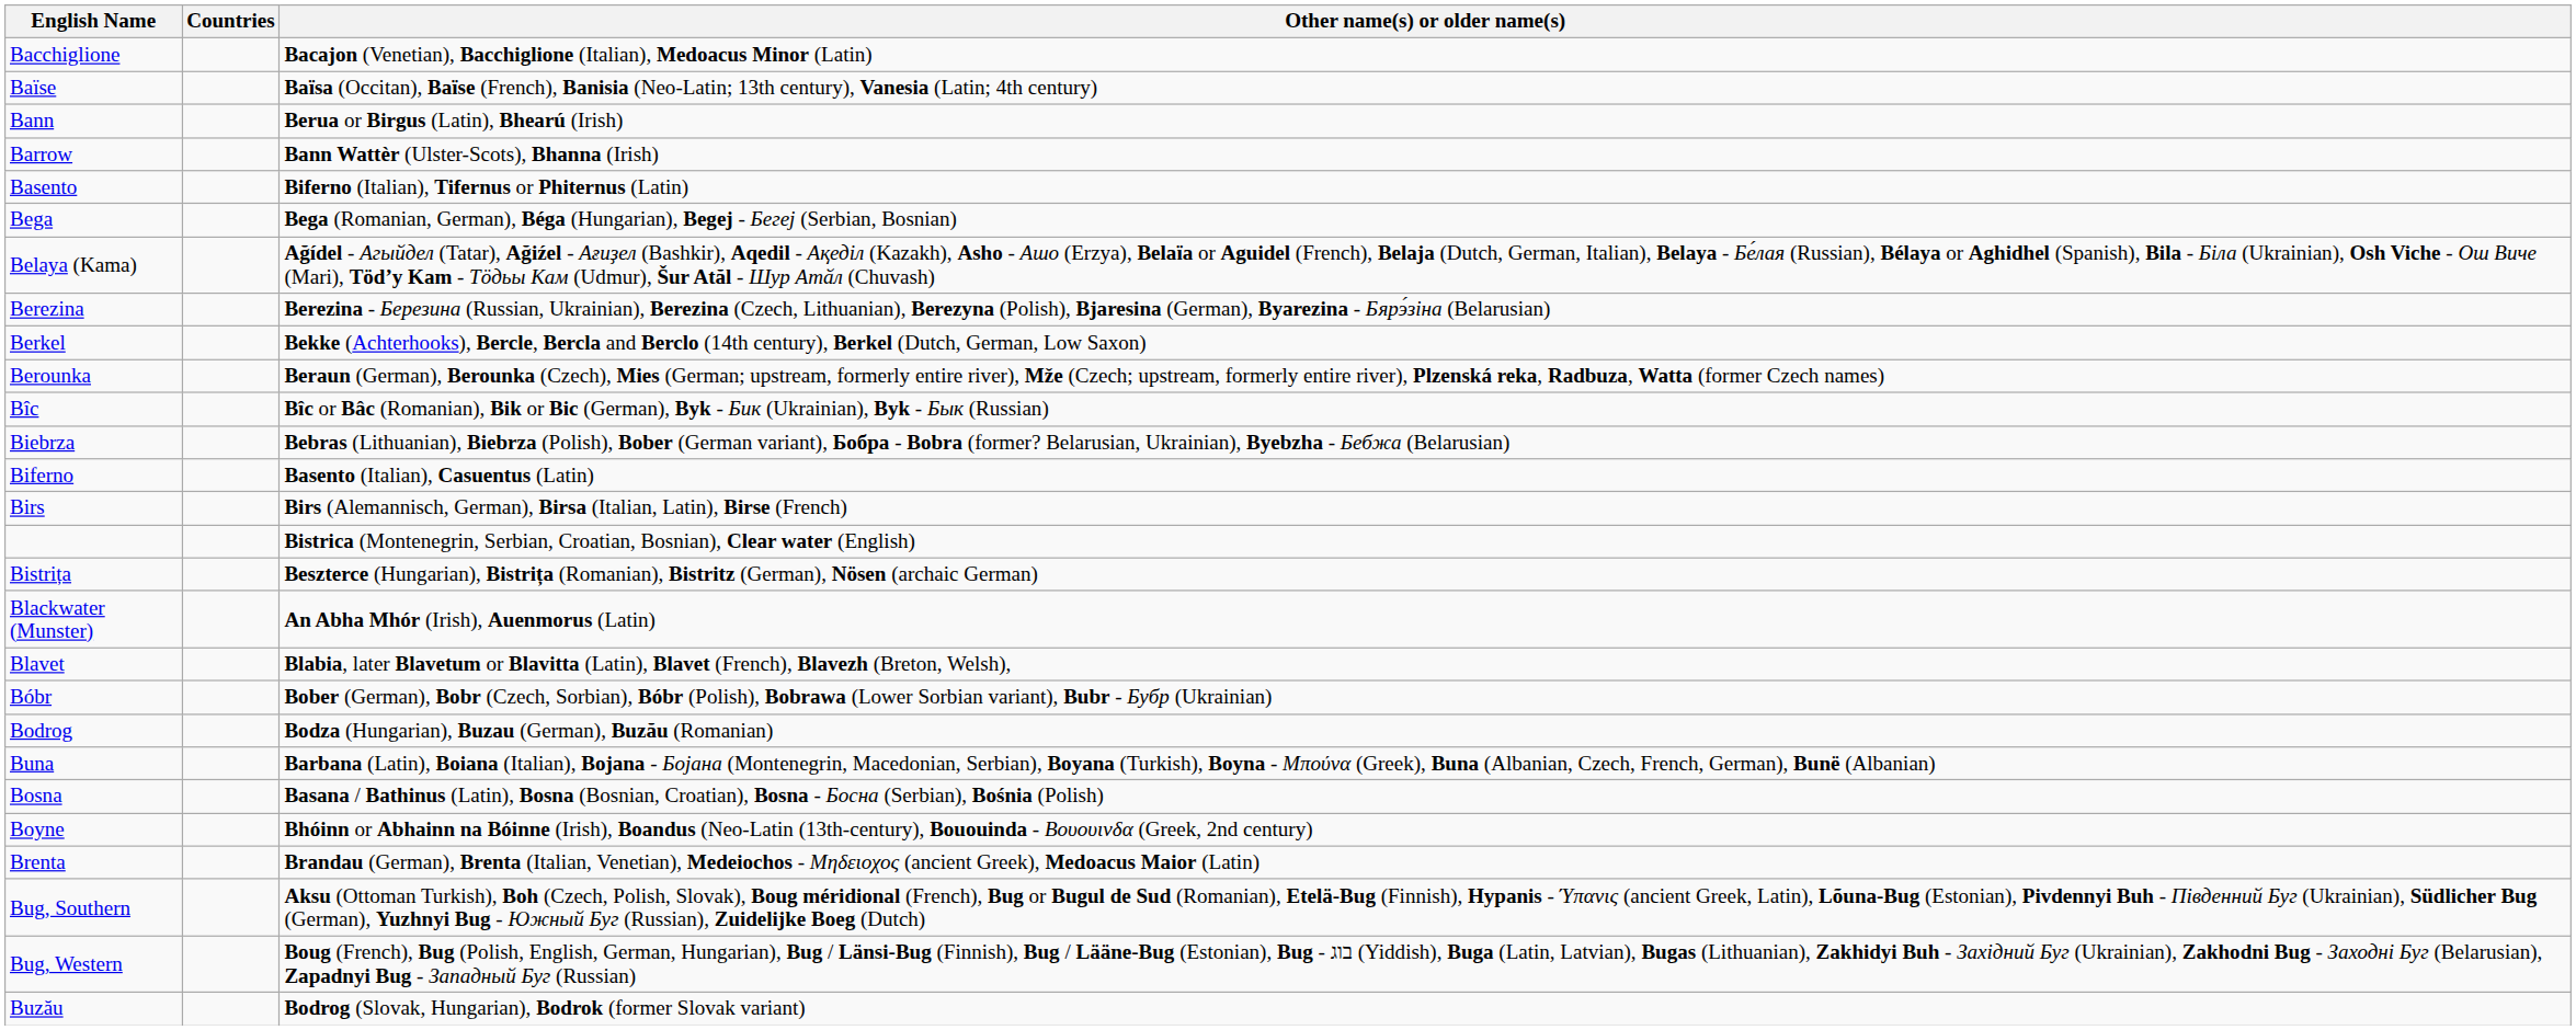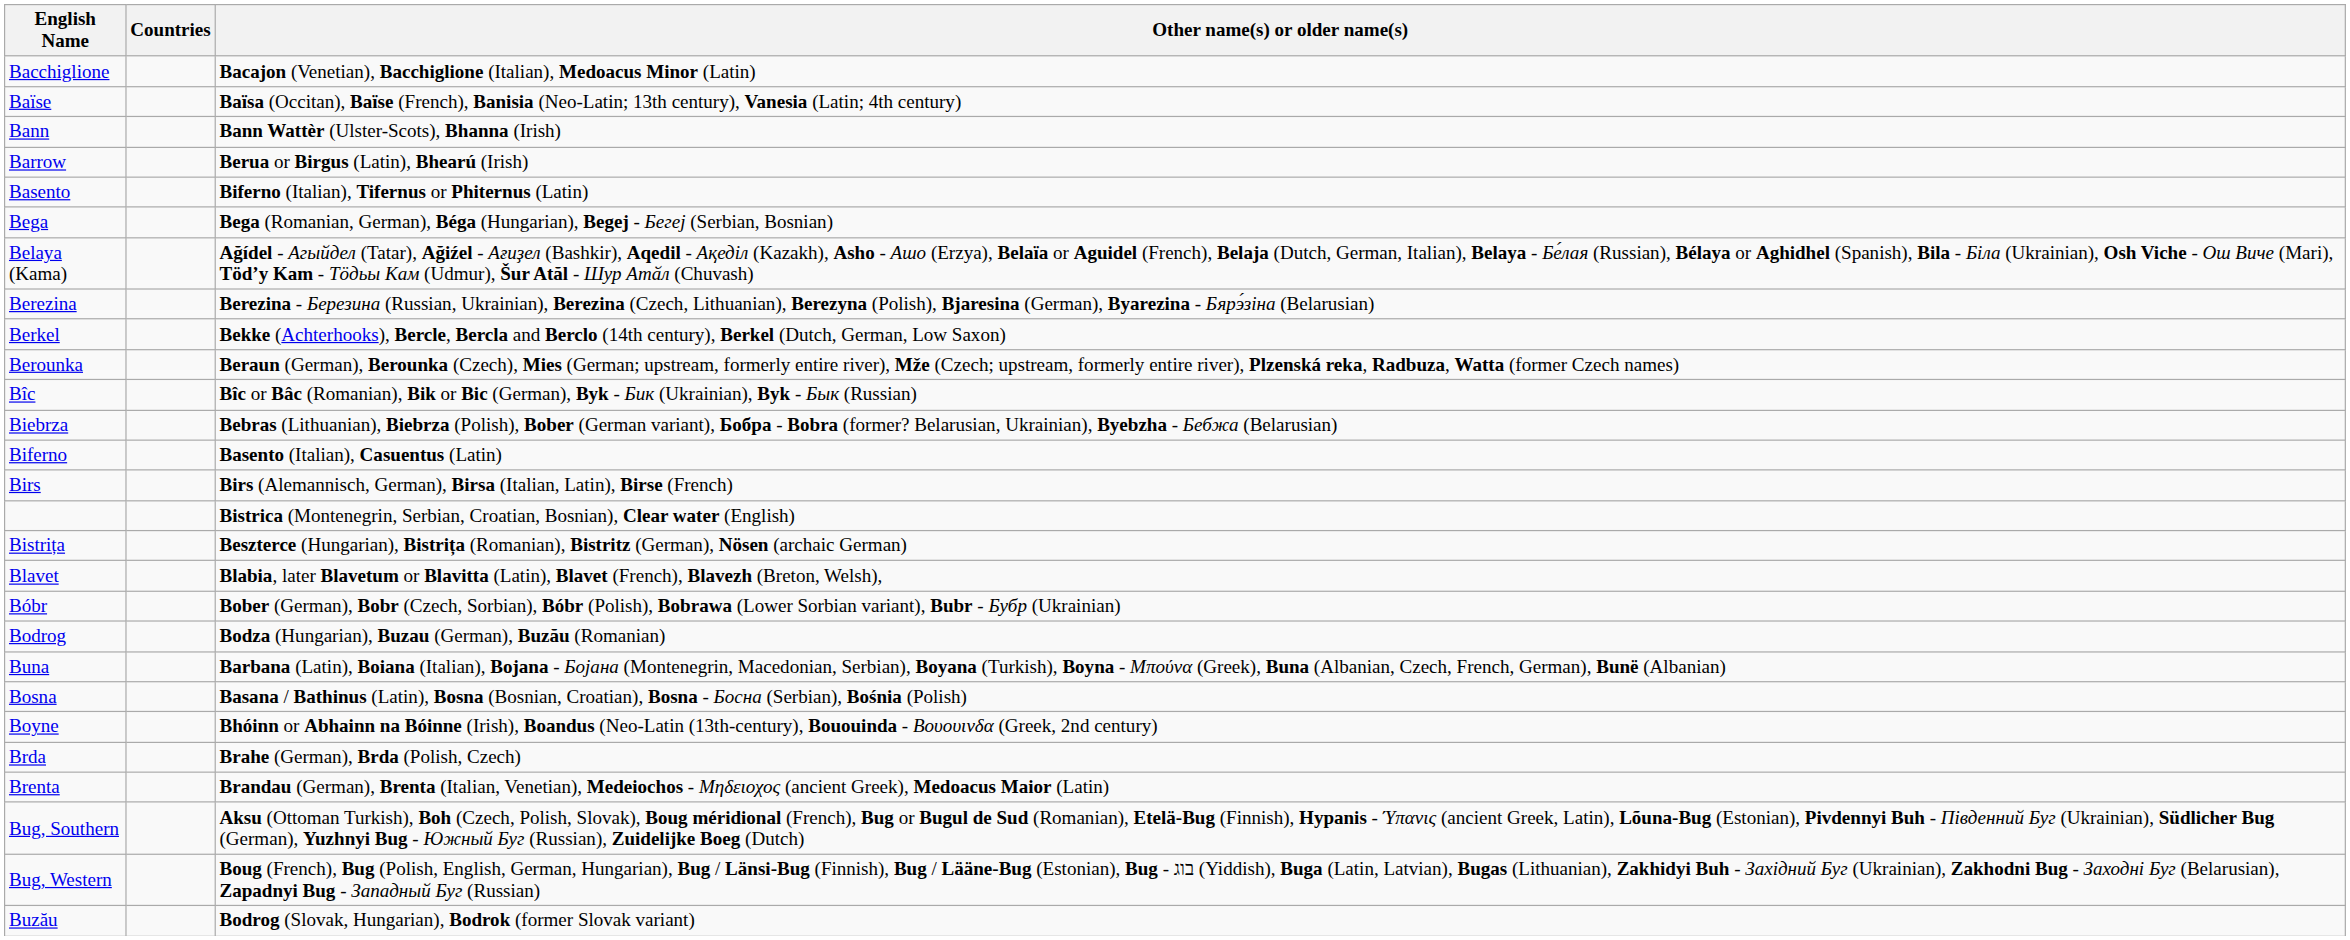Bann | Other name(s) or older name(s): Berua or Birgus (Latin), Bhearú (Irish) -> Bann Wattèr (Ulster-Scots), Bhanna (Irish)
Barrow | Other name(s) or older name(s): Bann Wattèr (Ulster-Scots), Bhanna (Irish) -> Berua or Birgus (Latin), Bhearú (Irish)
- row: Blackwater (Munster) | An Abha Mhór (Irish), Auenmorus (Latin)
+ row: Brda | Brahe (German), Brda (Polish, Czech)
